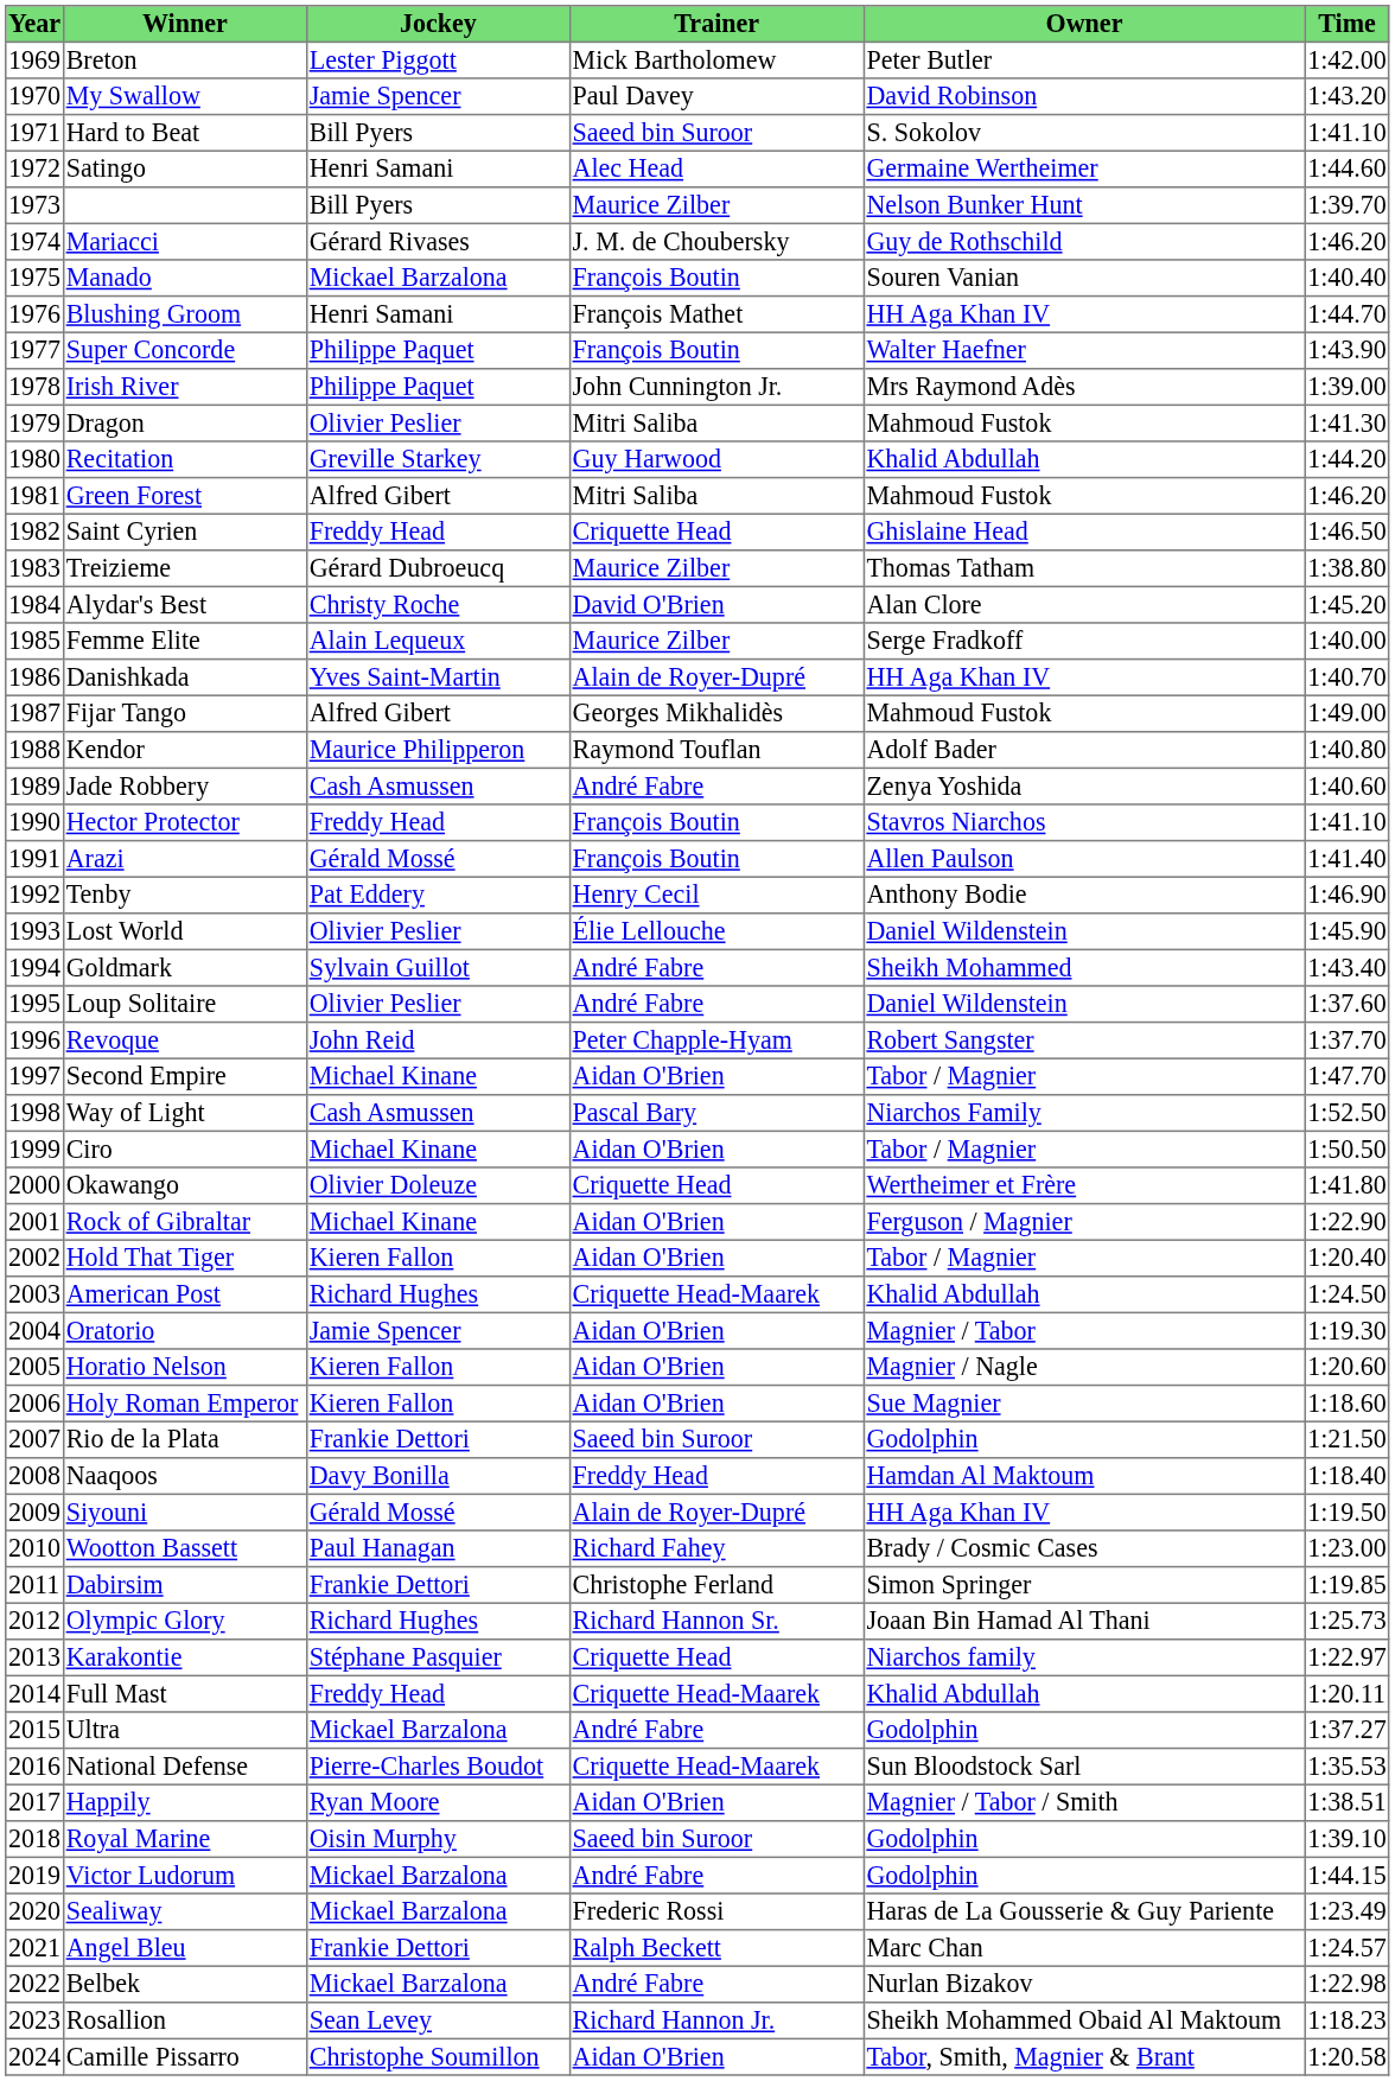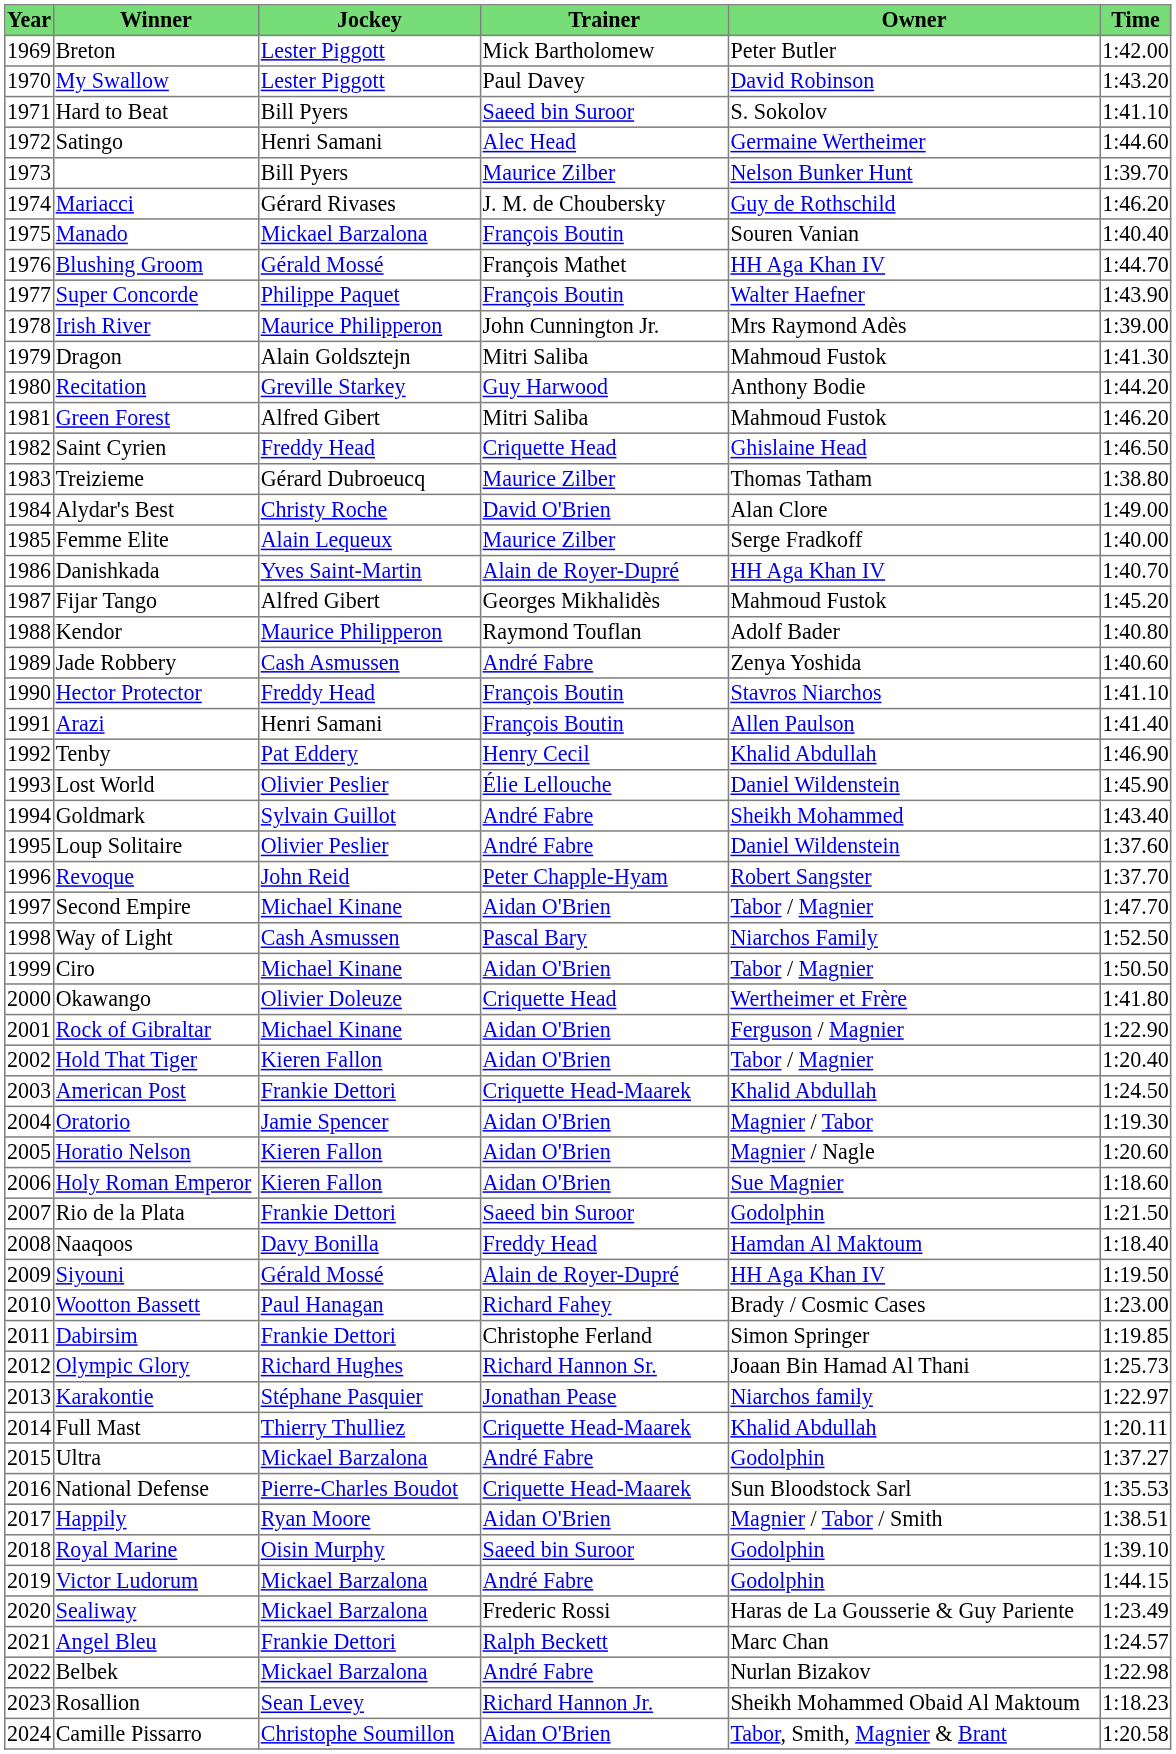My Swallow | Jockey: Jamie Spencer -> Lester Piggott
Blushing Groom | Jockey: Henri Samani -> Gérald Mossé
Irish River | Jockey: Philippe Paquet -> Maurice Philipperon
Dragon | Jockey: Olivier Peslier -> Alain Goldsztejn
Recitation | Owner: Khalid Abdullah -> Anthony Bodie
Alydar's Best | Time: 1:45.20 -> 1:49.00
Fijar Tango | Time: 1:49.00 -> 1:45.20
Arazi | Jockey: Gérald Mossé -> Henri Samani
Tenby | Owner: Anthony Bodie -> Khalid Abdullah
American Post | Jockey: Richard Hughes -> Frankie Dettori
Karakontie | Trainer: Criquette Head -> Jonathan Pease
Full Mast | Jockey: Freddy Head -> Thierry Thulliez
